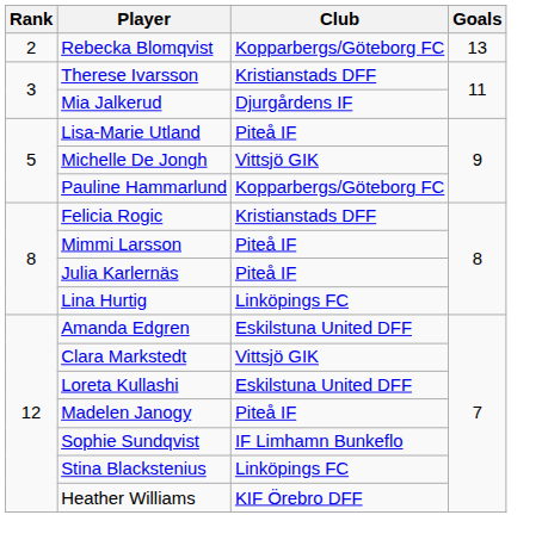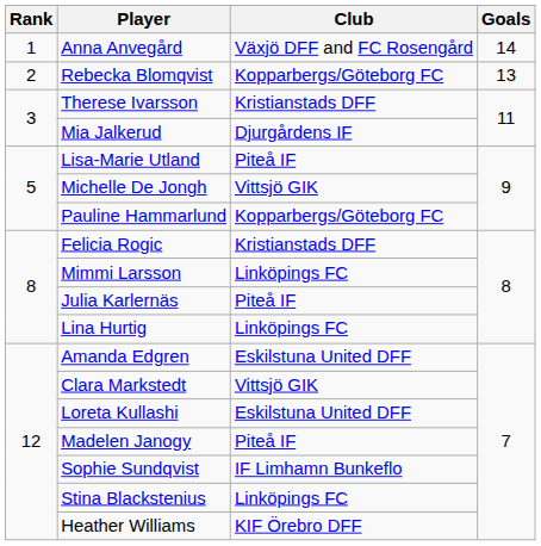+ row: 1 | Anna Anvegård | Växjö DFF and FC Rosengård | 14
Mimmi Larsson | Club: Piteå IF -> Linköpings FC
